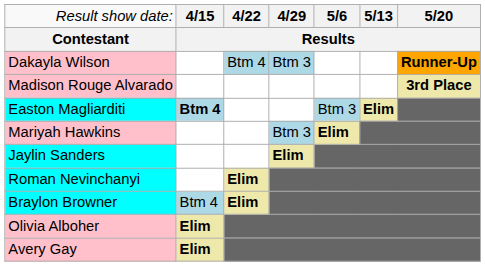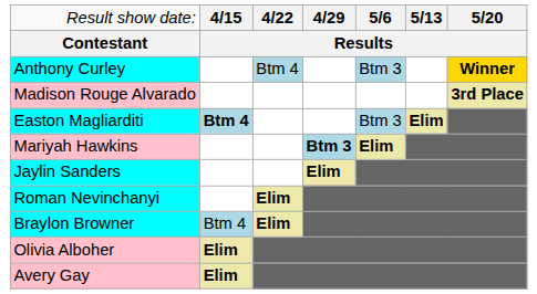+ row: Anthony Curley | Btm 4 | Btm 3 | Winner
- row: Dakayla Wilson | Btm 4 | Btm 3 | Runner-Up
Mariyah Hawkins | column 4: normal -> bold
